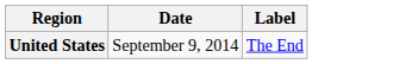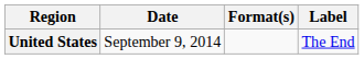+ column: Format(s)
